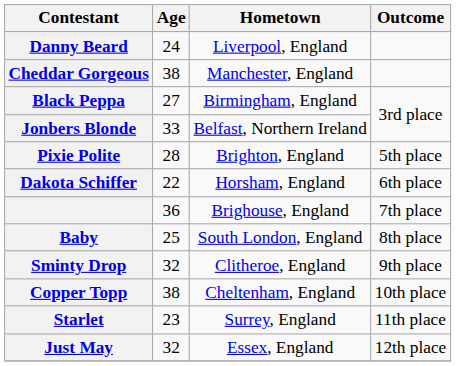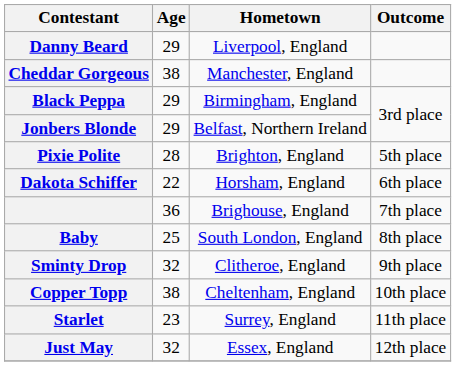Danny Beard | Age: 24 -> 29
Black Peppa | Age: 27 -> 29
Jonbers Blonde | Age: 33 -> 29
